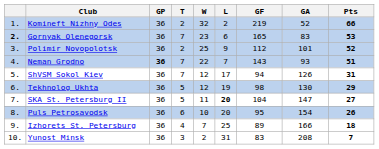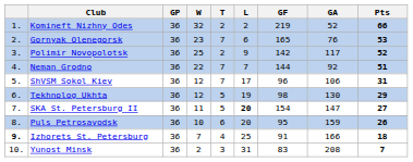columns swapped: W <-> T
Gornyak Olenegorsk | column 1: bold -> normal
Gornyak Olenegorsk | GA: 83 -> 76
Polimir Novopolotsk | GF: 112 -> 142
Polimir Novopolotsk | GA: 101 -> 117
Neman Grodno | GP: bold -> normal
Neman Grodno | GF: 143 -> 144
Neman Grodno | GA: 93 -> 92
ShVSM Sokol Kiev | GF: 94 -> 96
ShVSM Sokol Kiev | GA: 126 -> 106
SKA St. Petersburg II | GF: 104 -> 154
Puls Petrosavodsk | GA: 154 -> 159
Izhorets St. Petersburg | column 1: normal -> bold
Izhorets St. Petersburg | GF: 89 -> 91
